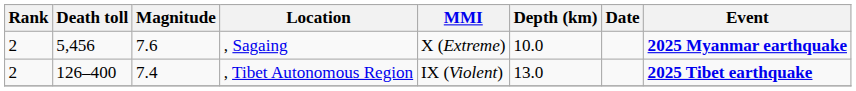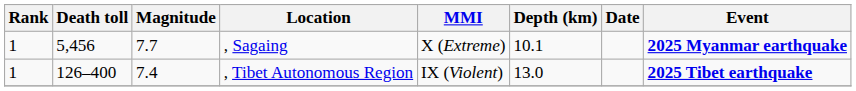, Sagaing | Rank: 2 -> 1
, Sagaing | Magnitude: 7.6 -> 7.7
, Sagaing | Depth (km): 10.0 -> 10.1
, Tibet Autonomous Region | Rank: 2 -> 1
